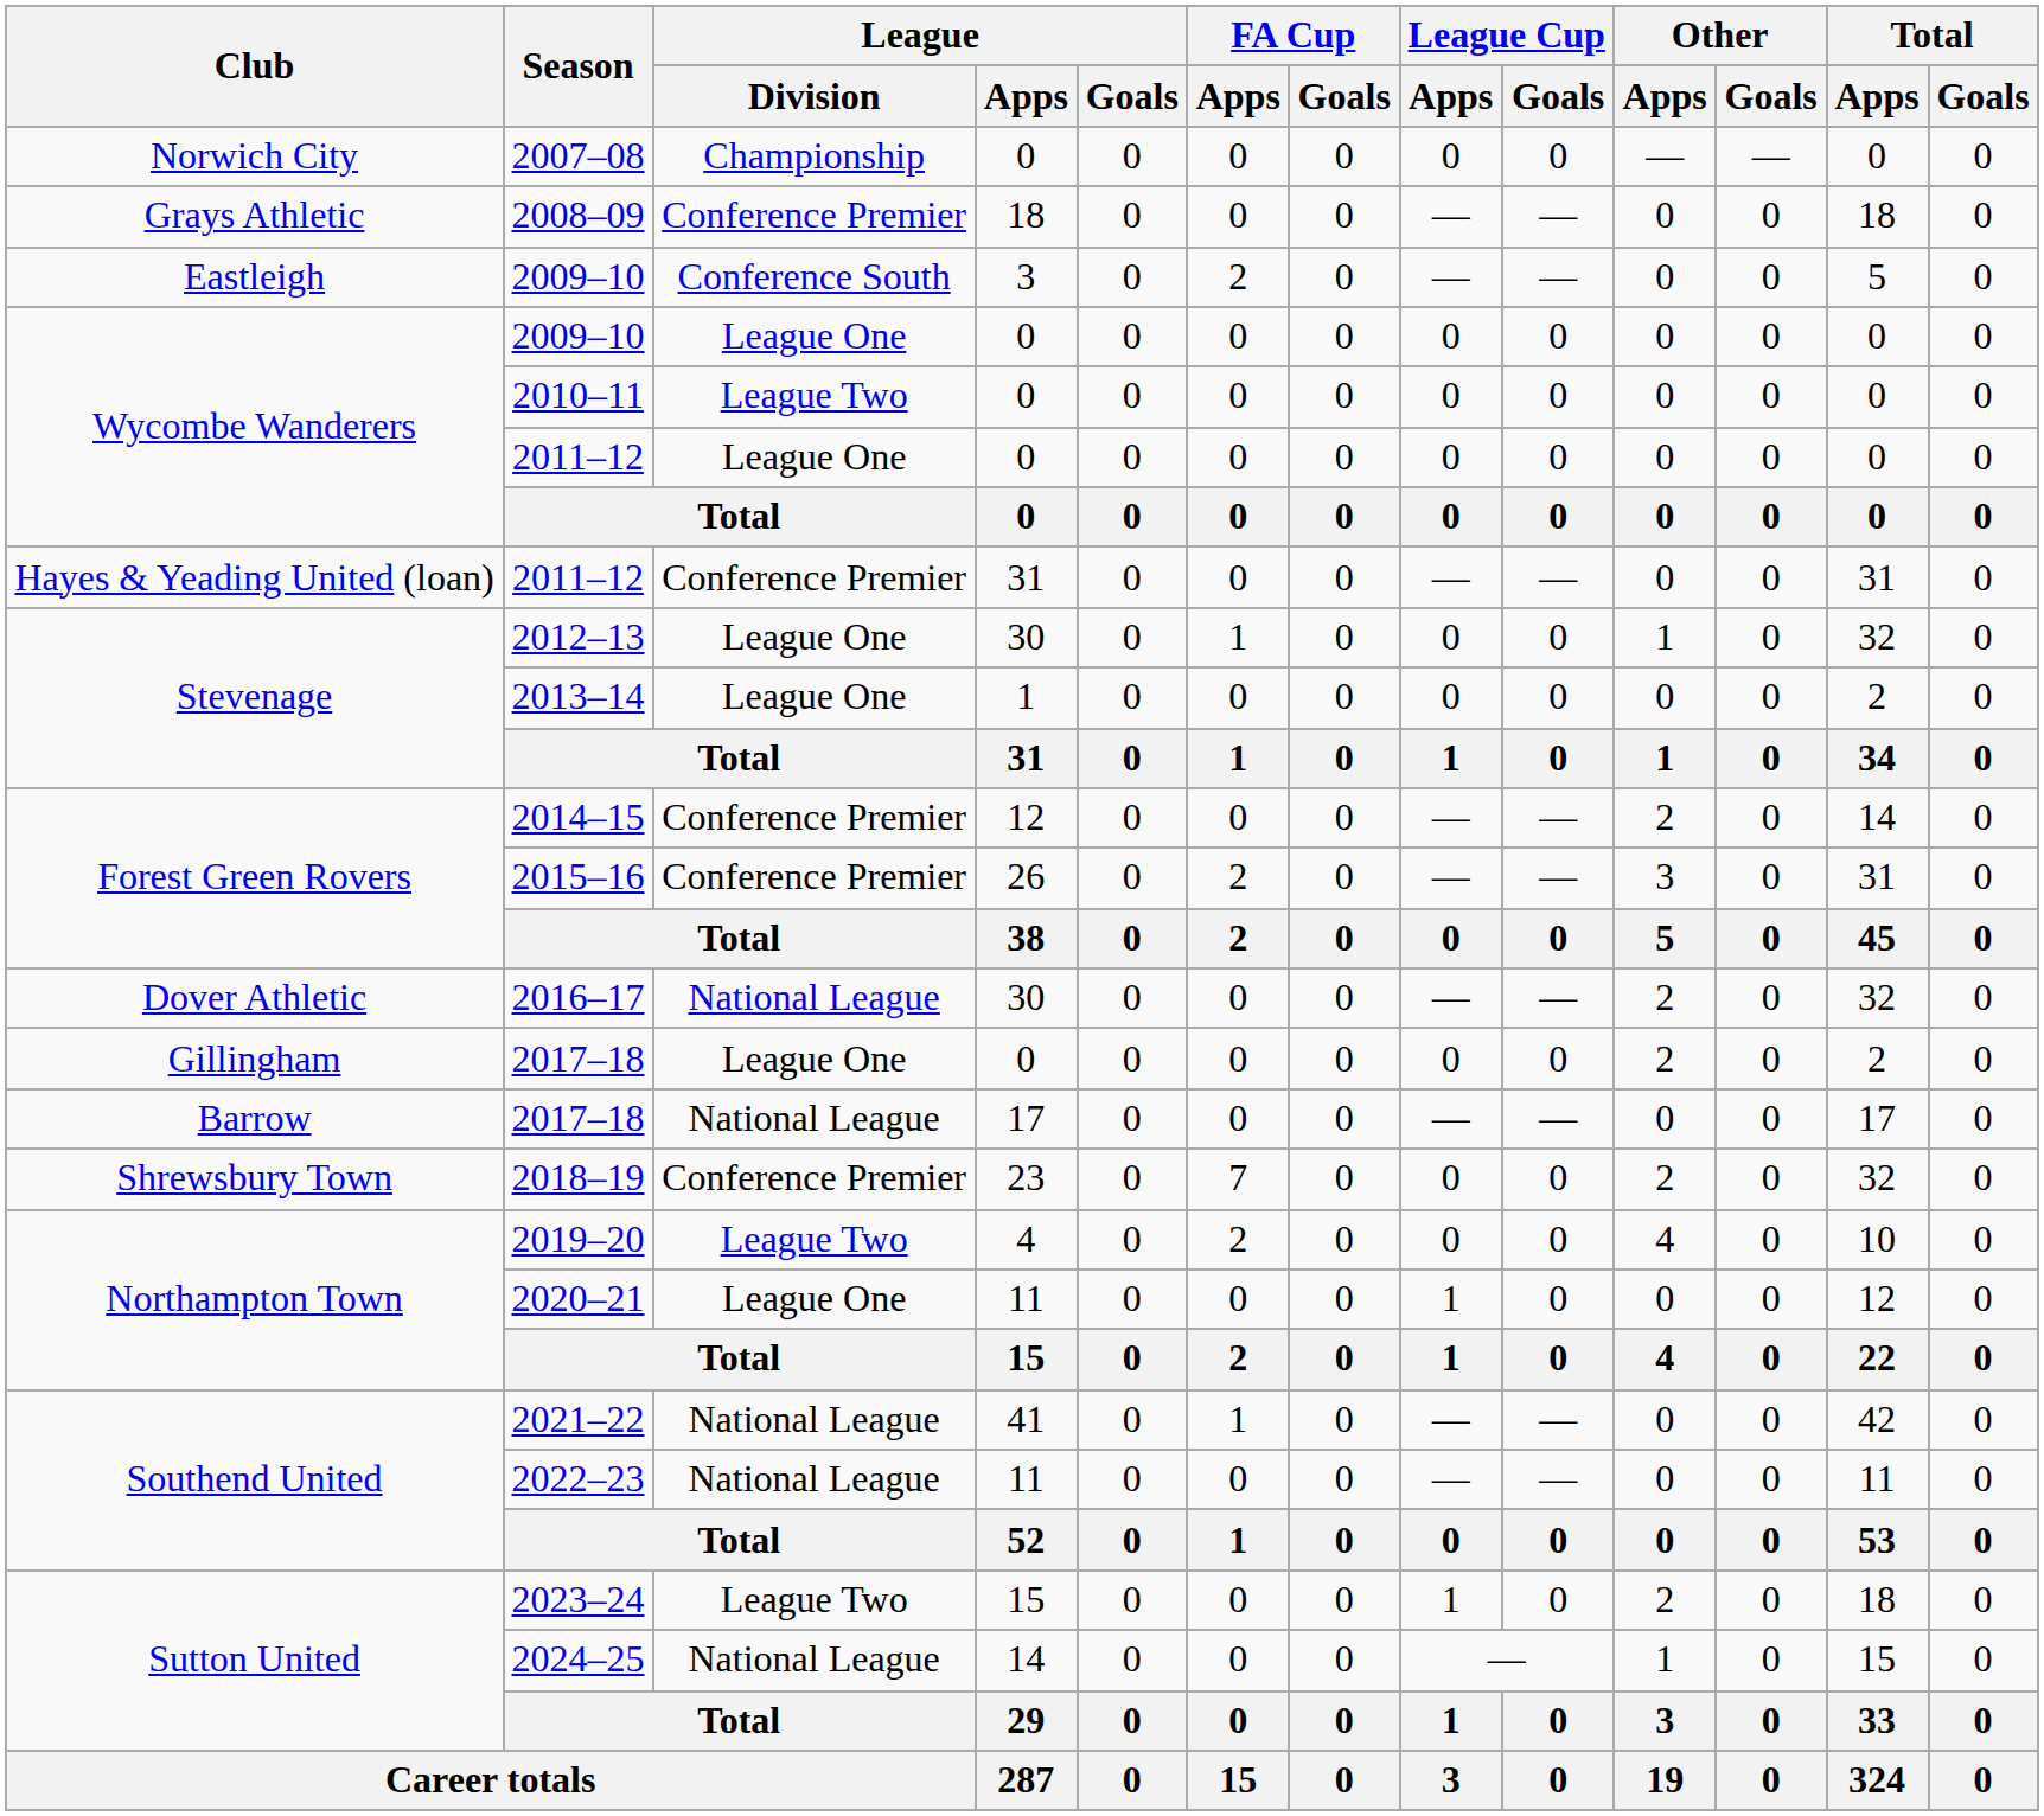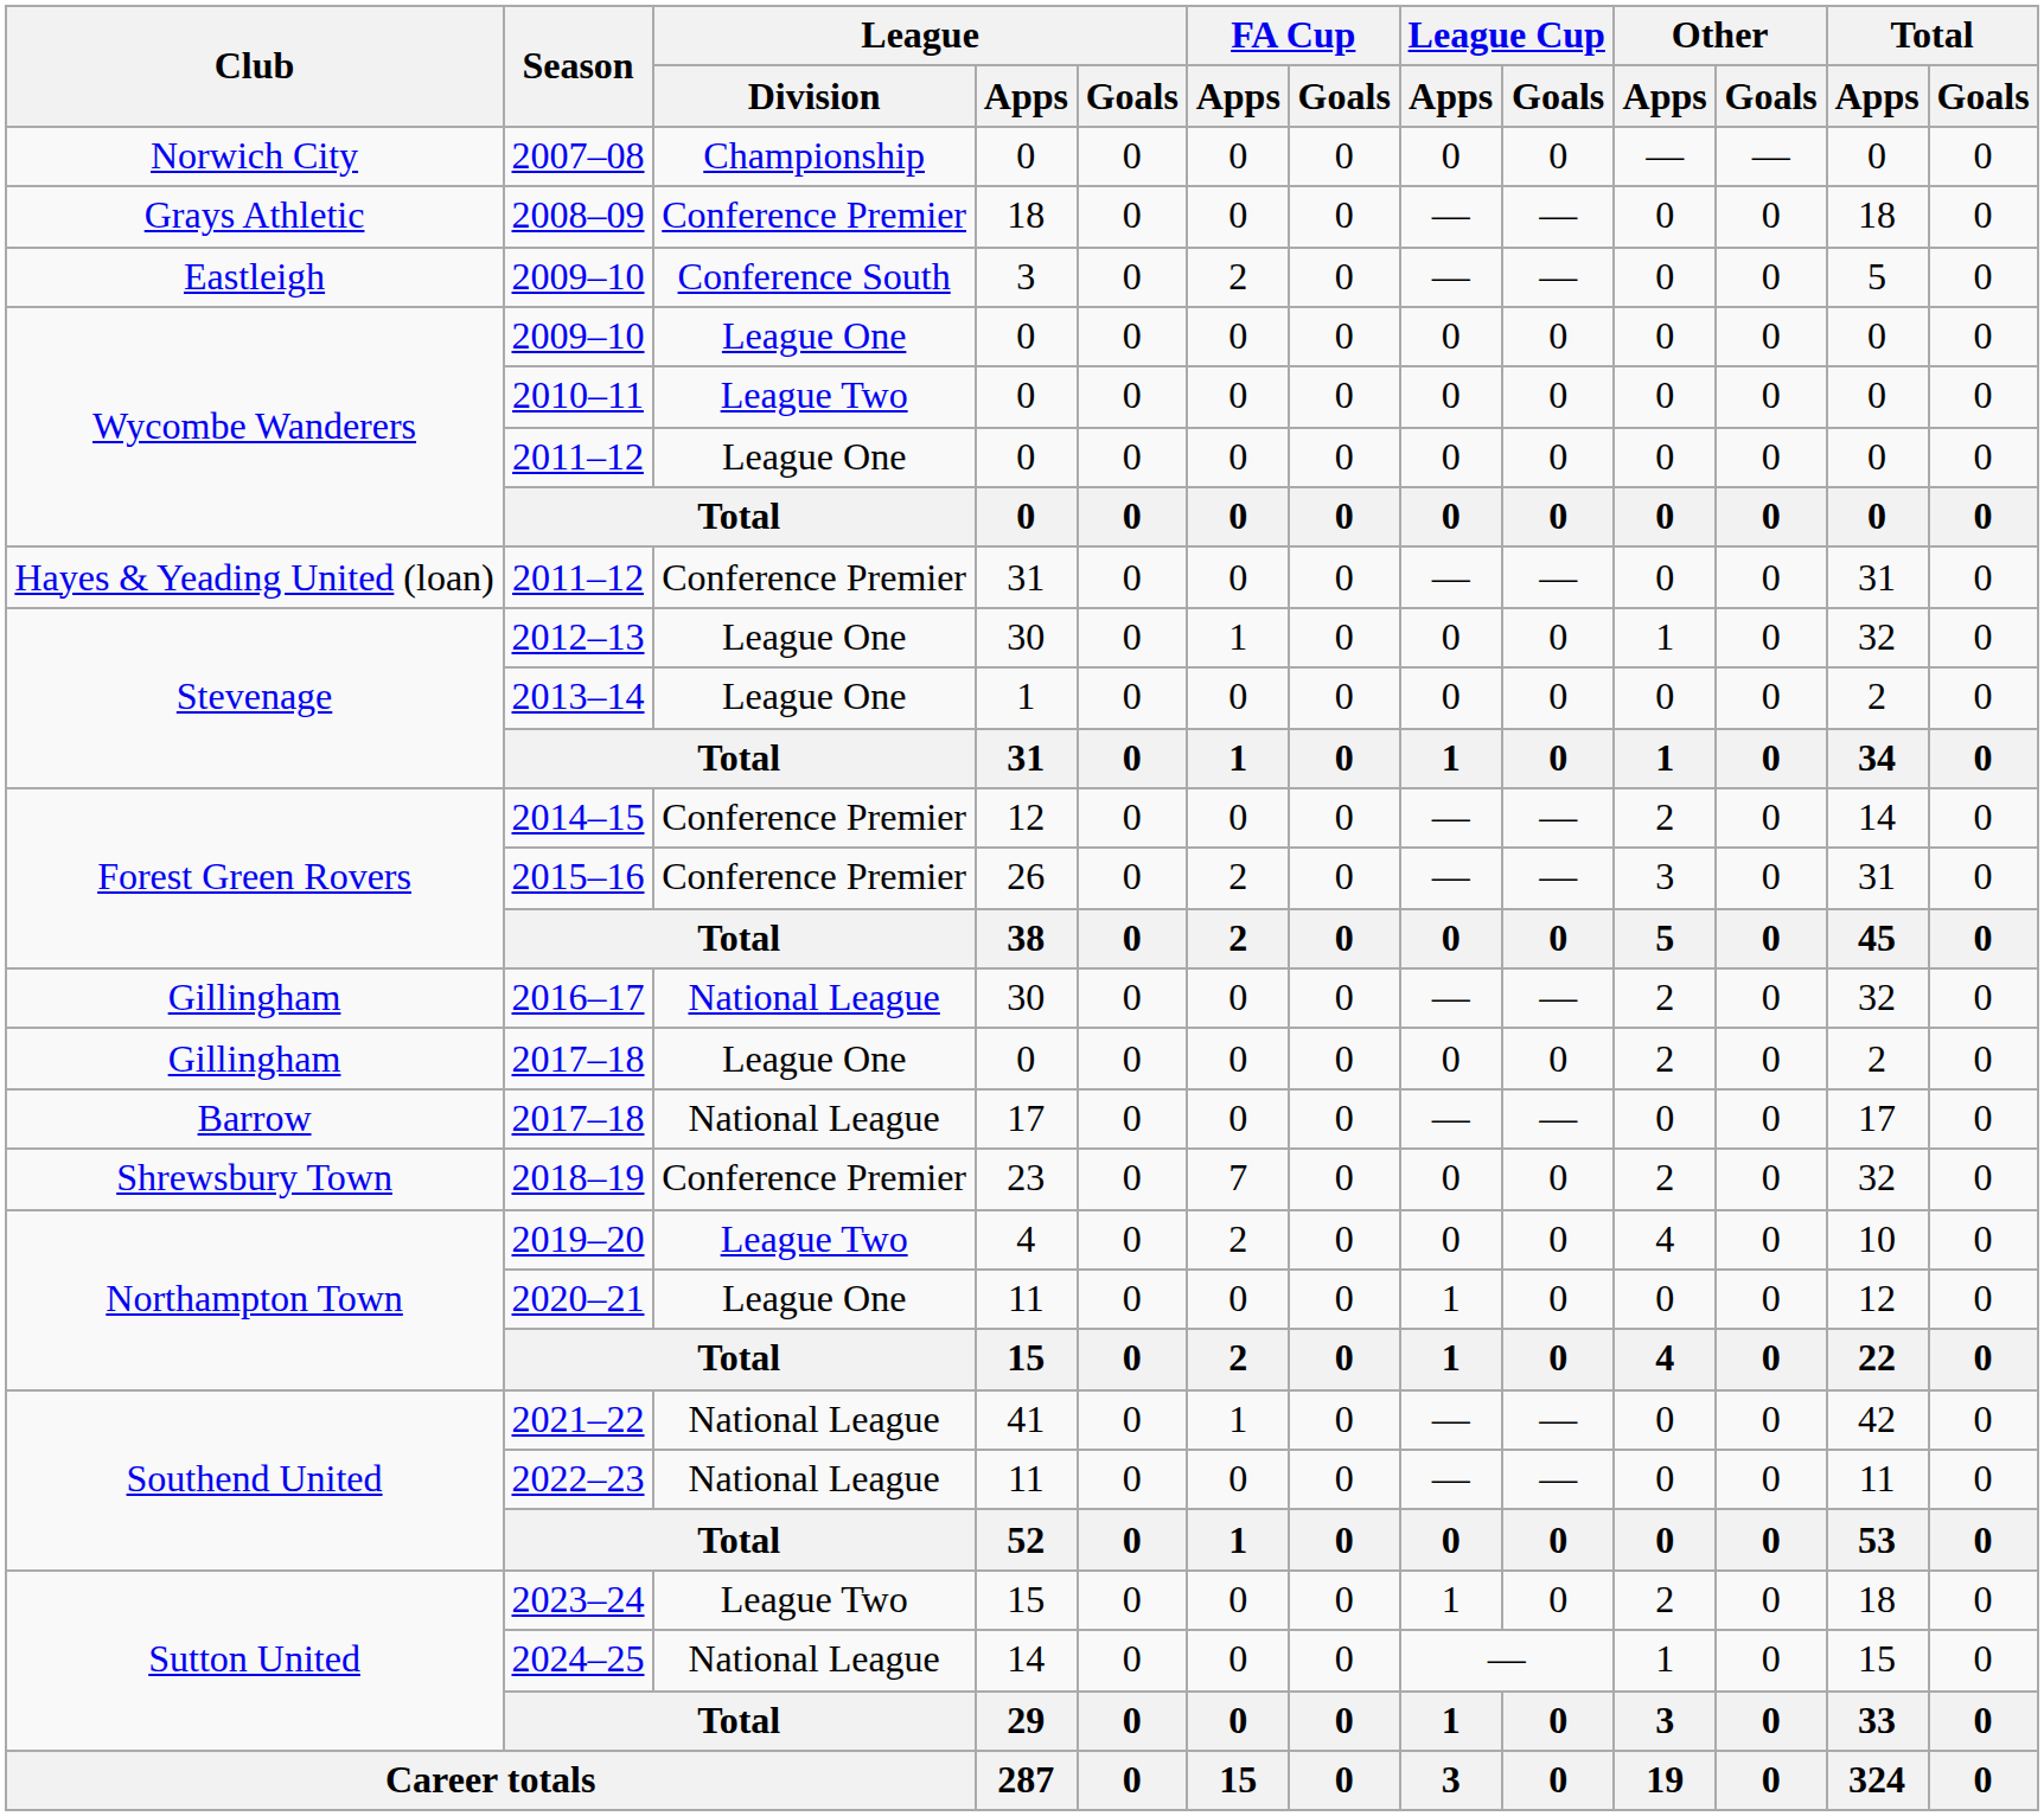2016–17 | Club: Dover Athletic -> Gillingham
